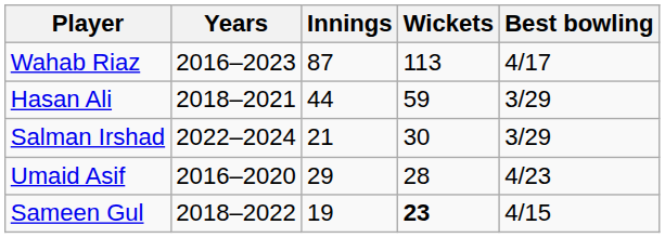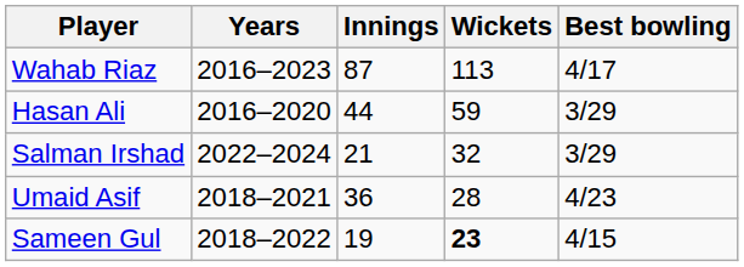Hasan Ali | Years: 2018–2021 -> 2016–2020
Salman Irshad | Wickets: 30 -> 32
Umaid Asif | Years: 2016–2020 -> 2018–2021
Umaid Asif | Innings: 29 -> 36
